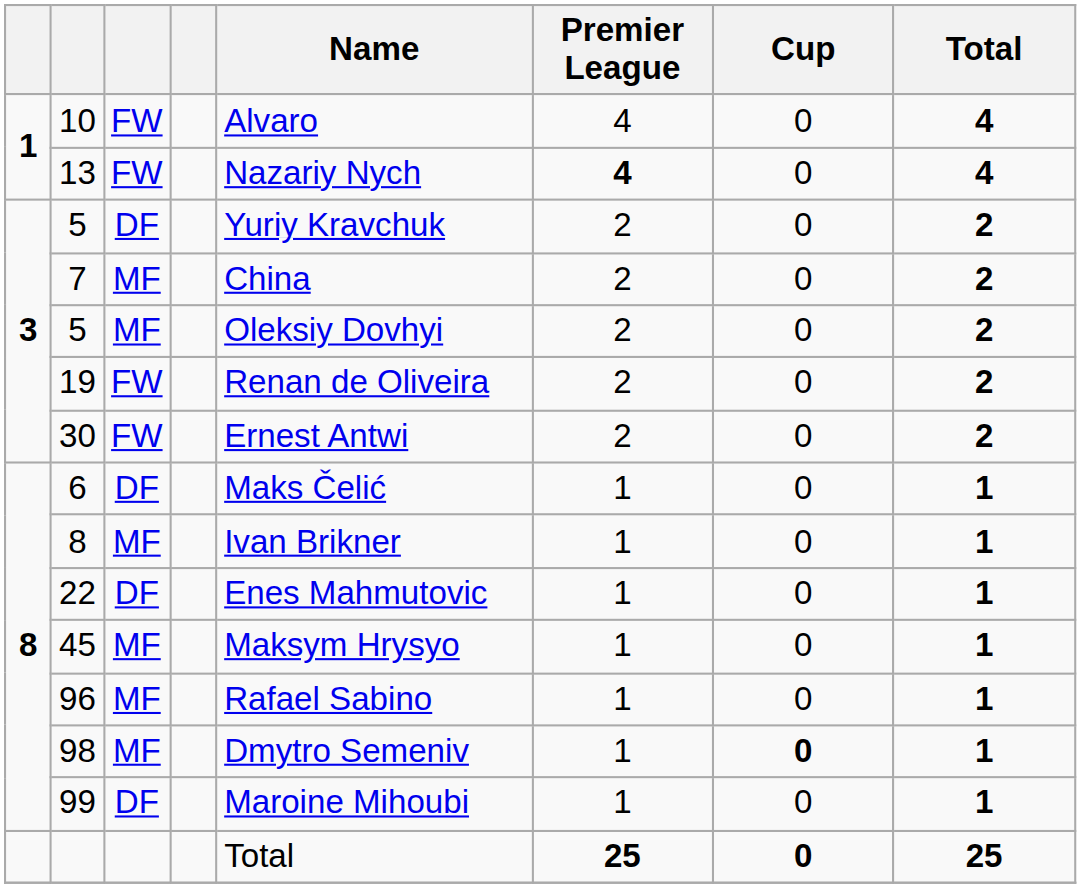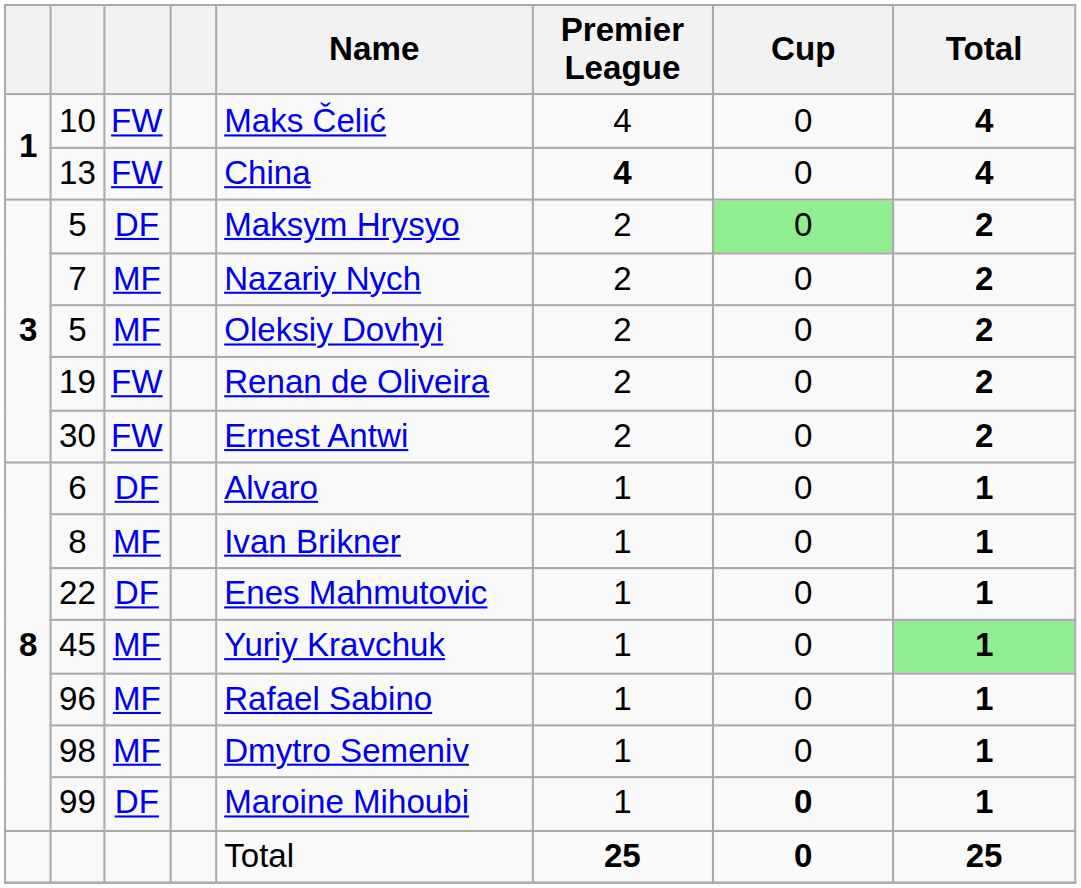10 | Name: Alvaro -> Maks Čelić
13 | Name: Nazariy Nych -> China
5 / DF | Name: Yuriy Kravchuk -> Maksym Hrysyo
5 / DF | Cup: no background -> lightgreen background
7 | Name: China -> Nazariy Nych
6 | Name: Maks Čelić -> Alvaro
45 | Name: Maksym Hrysyo -> Yuriy Kravchuk
45 | Total: no background -> lightgreen background
98 | Cup: bold -> normal
99 | Cup: normal -> bold
